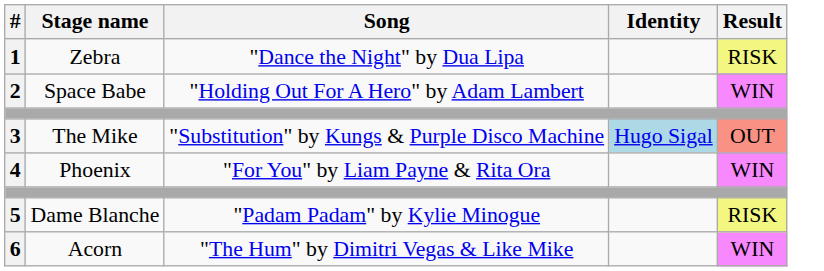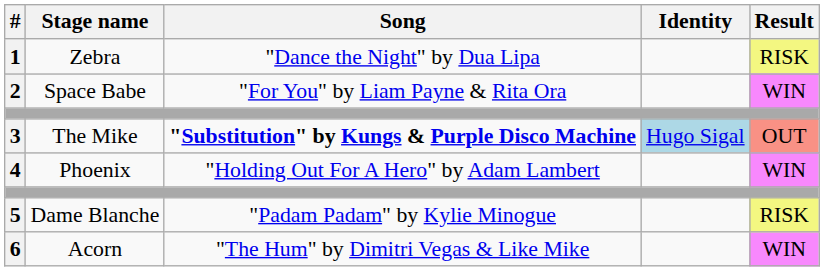2 | Song: "Holding Out For A Hero" by Adam Lambert -> "For You" by Liam Payne & Rita Ora
3 | Song: normal -> bold
4 | Song: "For You" by Liam Payne & Rita Ora -> "Holding Out For A Hero" by Adam Lambert
